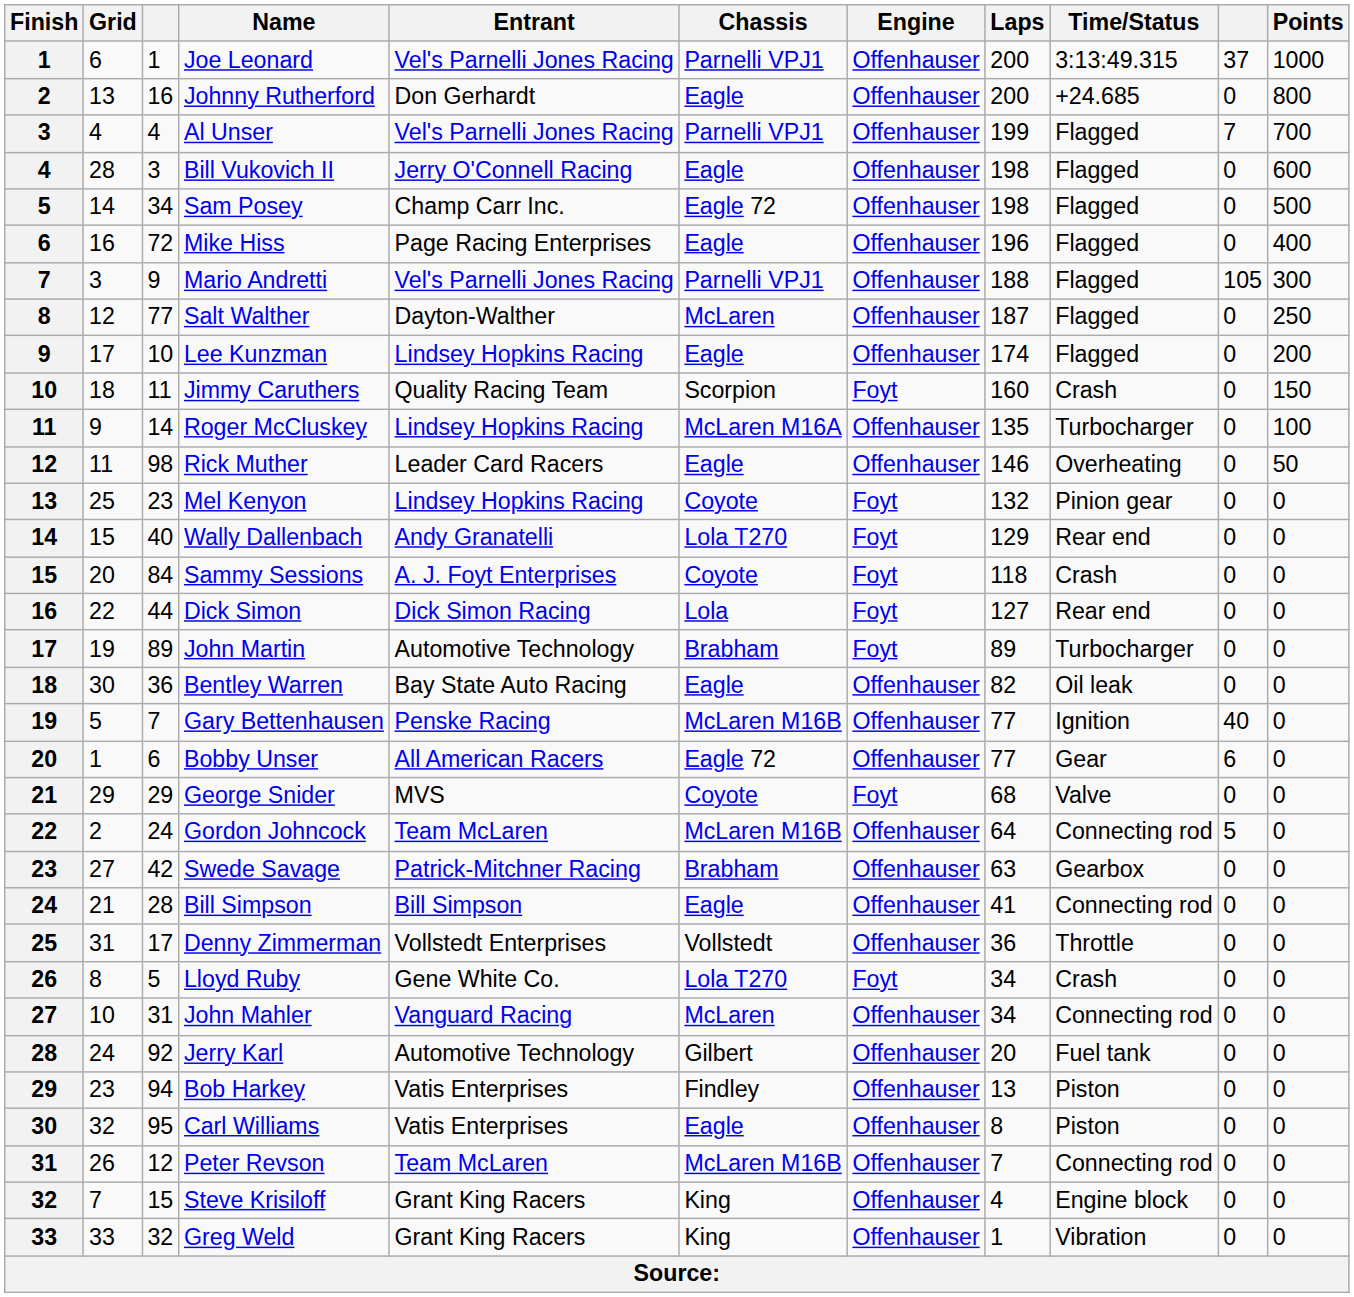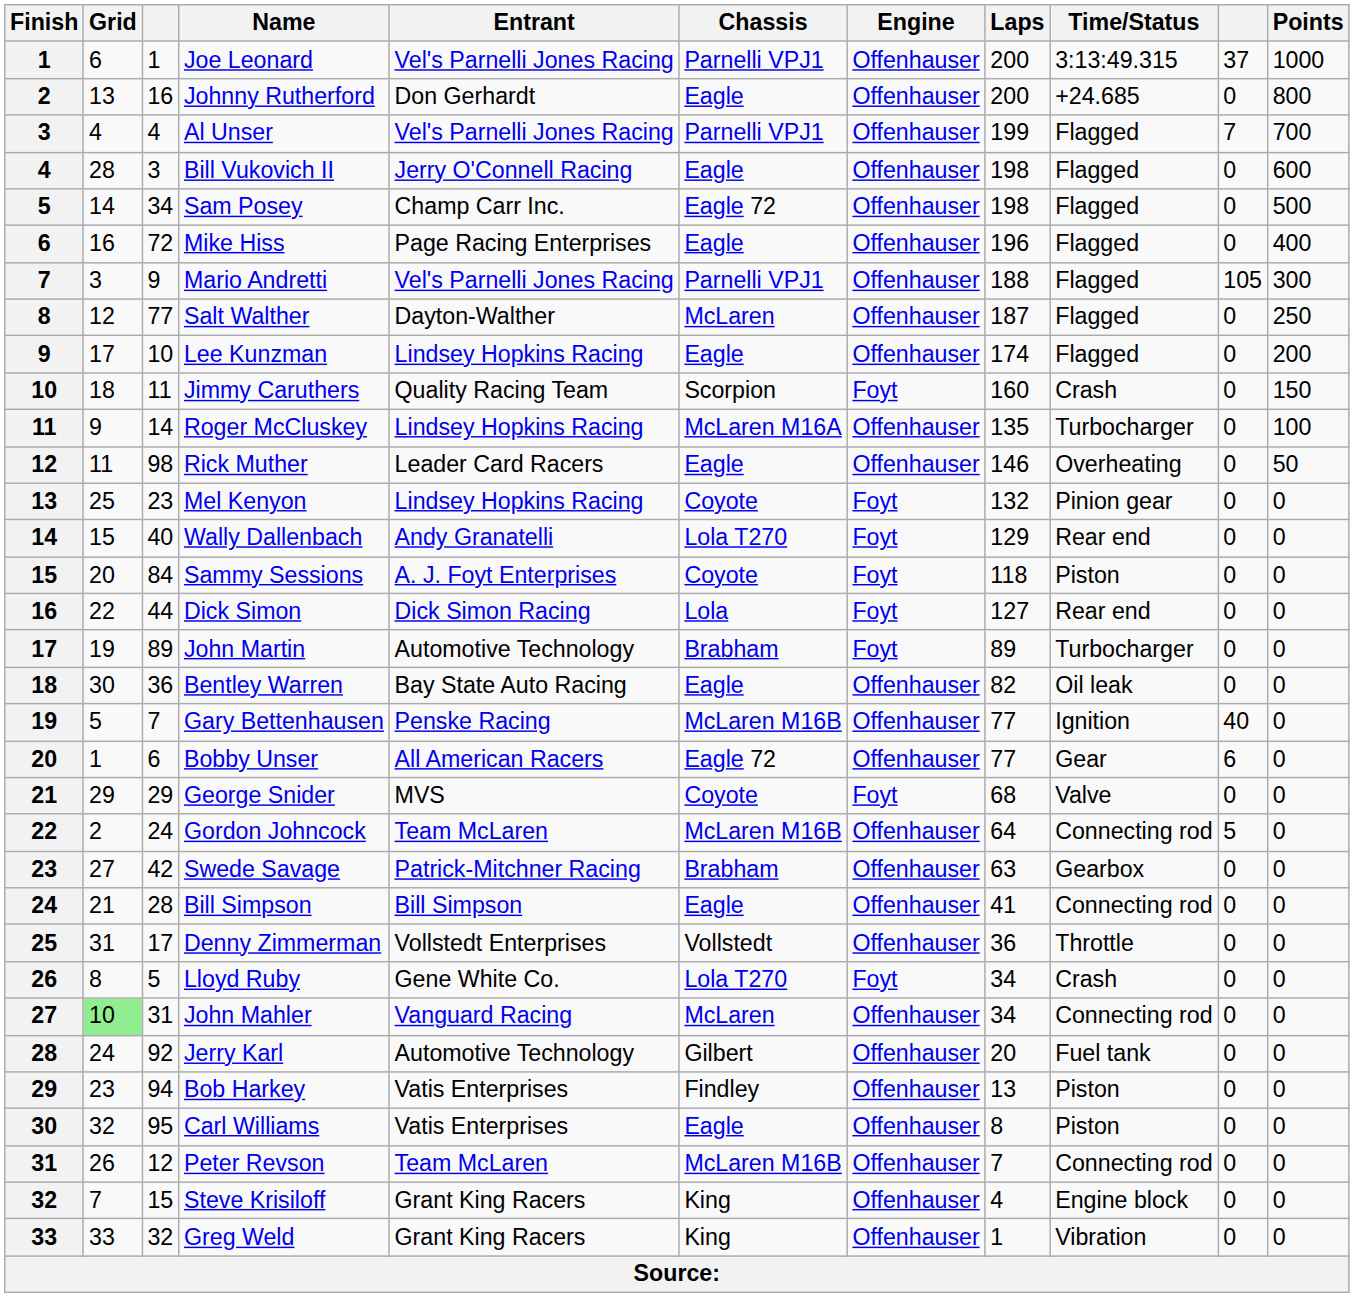Sammy Sessions | Time/Status: Crash -> Piston
John Mahler | Grid: no background -> lightgreen background
